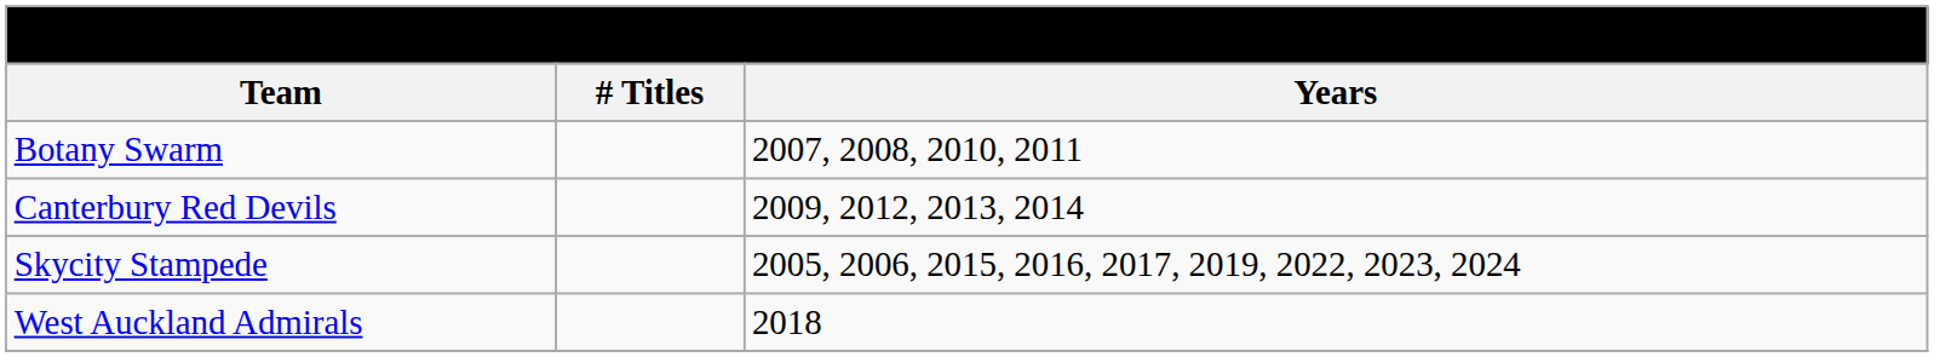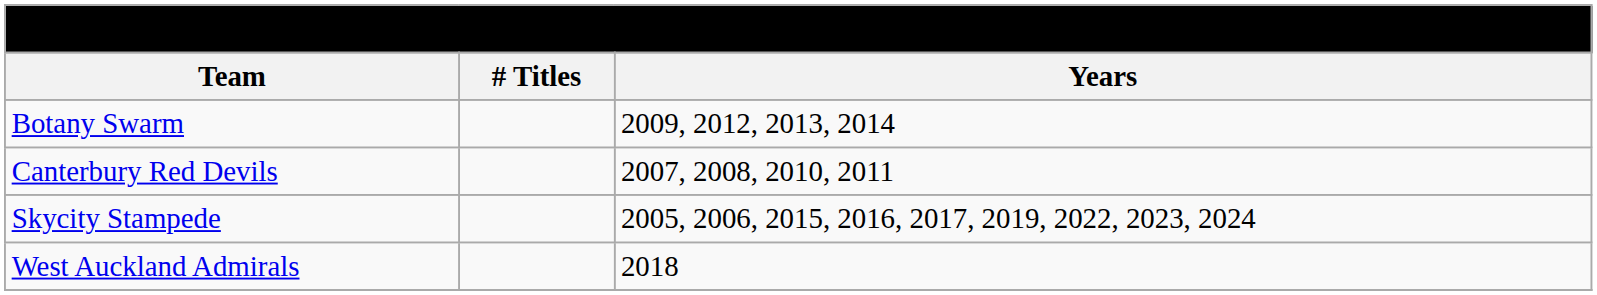Botany Swarm | Years: 2007, 2008, 2010, 2011 -> 2009, 2012, 2013, 2014
Canterbury Red Devils | Years: 2009, 2012, 2013, 2014 -> 2007, 2008, 2010, 2011
